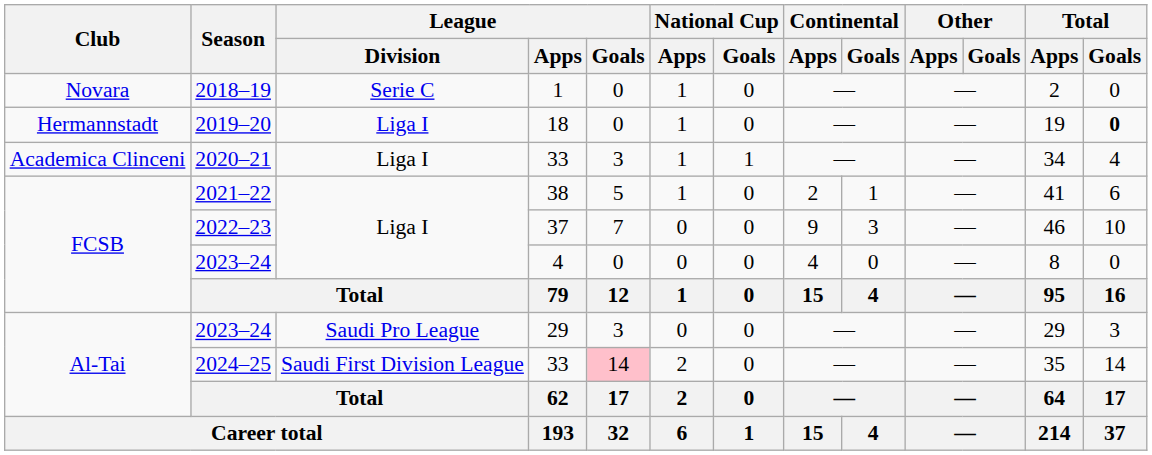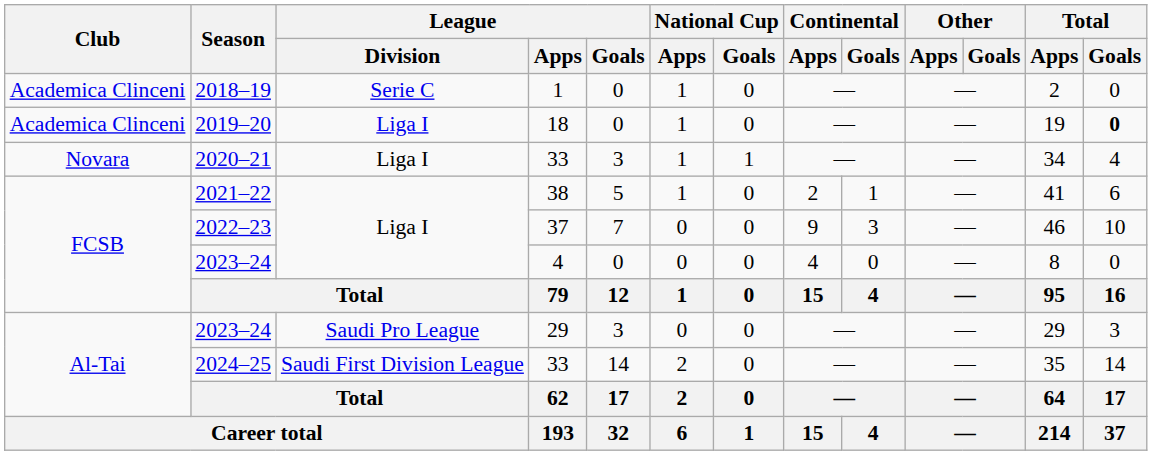2018–19 | Club: Novara -> Academica Clinceni
2019–20 | Club: Hermannstadt -> Academica Clinceni
2020–21 | Club: Academica Clinceni -> Novara
2024–25 | League / Goals: pink background -> no background
